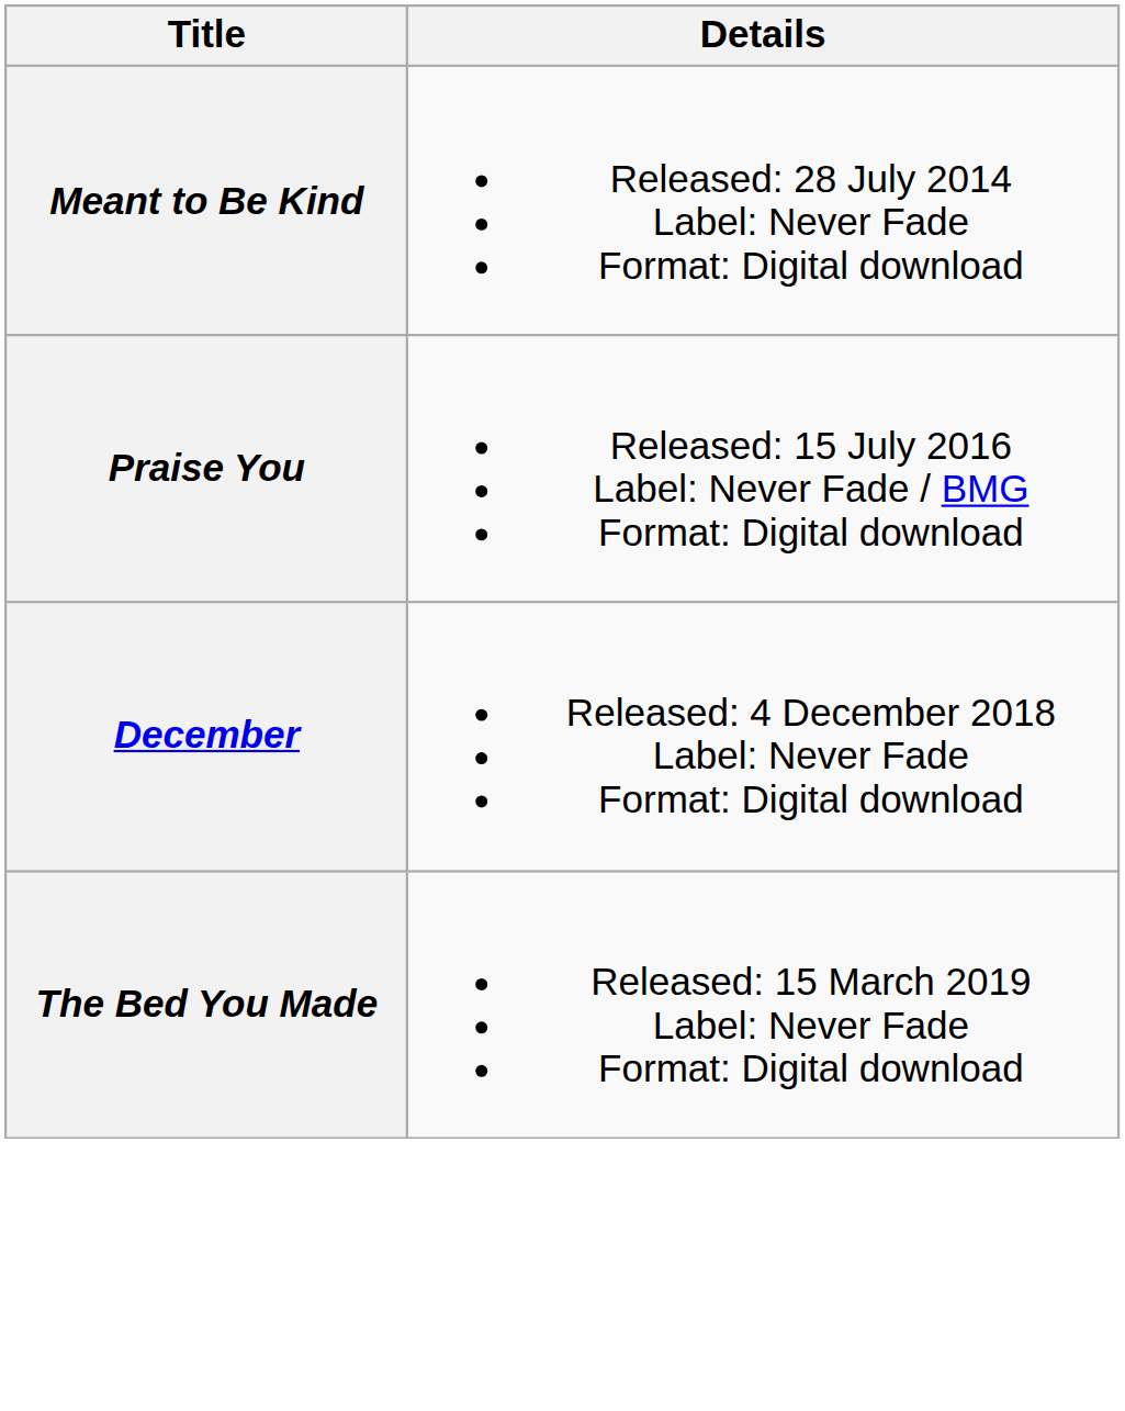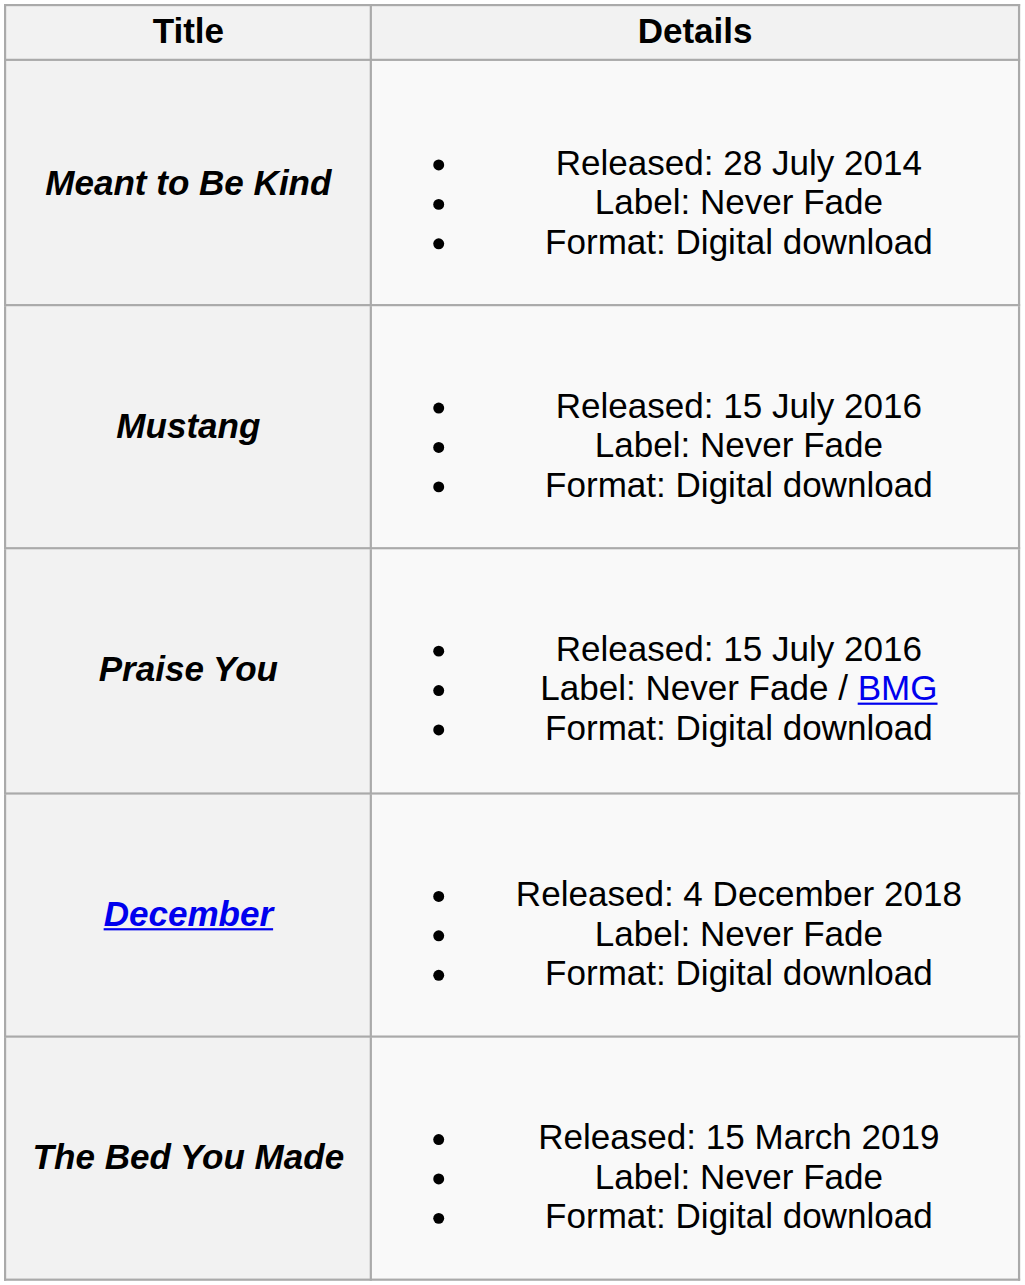+ row: Mustang | Released: 15 July 2016 Label: Never Fade Format: Digital download
